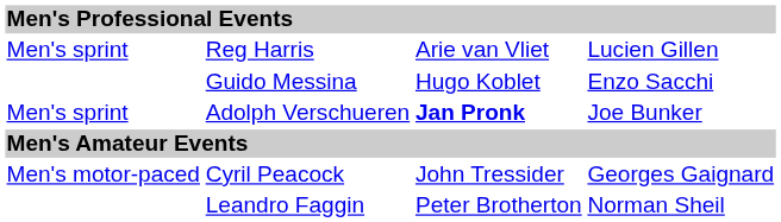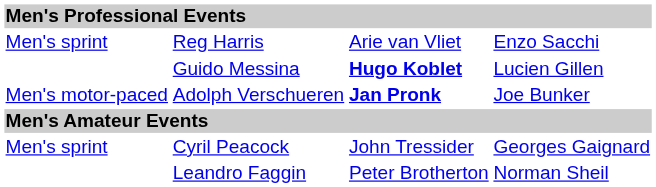Reg Harris | column 4: Lucien Gillen -> Enzo Sacchi
Guido Messina | column 3: normal -> bold
Guido Messina | column 4: Enzo Sacchi -> Lucien Gillen
Adolph Verschueren | column 1: Men's sprint -> Men's motor-paced
Cyril Peacock | column 1: Men's motor-paced -> Men's sprint
